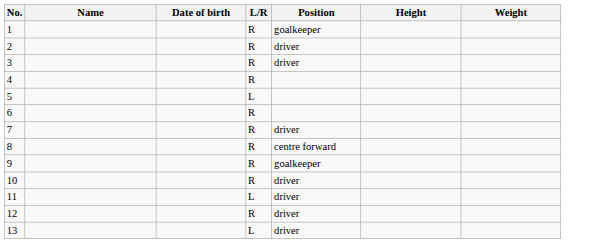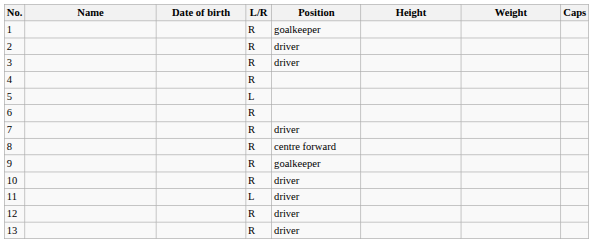+ column: Caps
13 | L/R: L -> R
